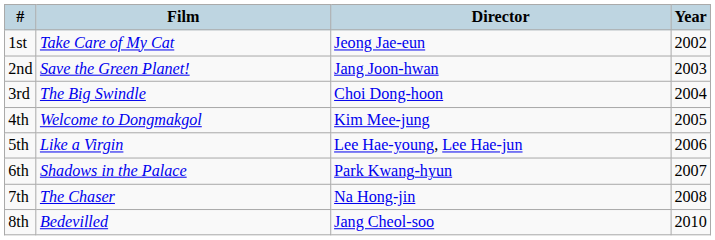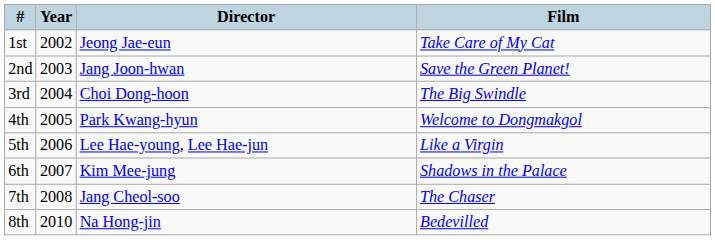columns swapped: Year <-> Film
4th | Director: Kim Mee-jung -> Park Kwang-hyun
6th | Director: Park Kwang-hyun -> Kim Mee-jung
7th | Director: Na Hong-jin -> Jang Cheol-soo
8th | Director: Jang Cheol-soo -> Na Hong-jin
